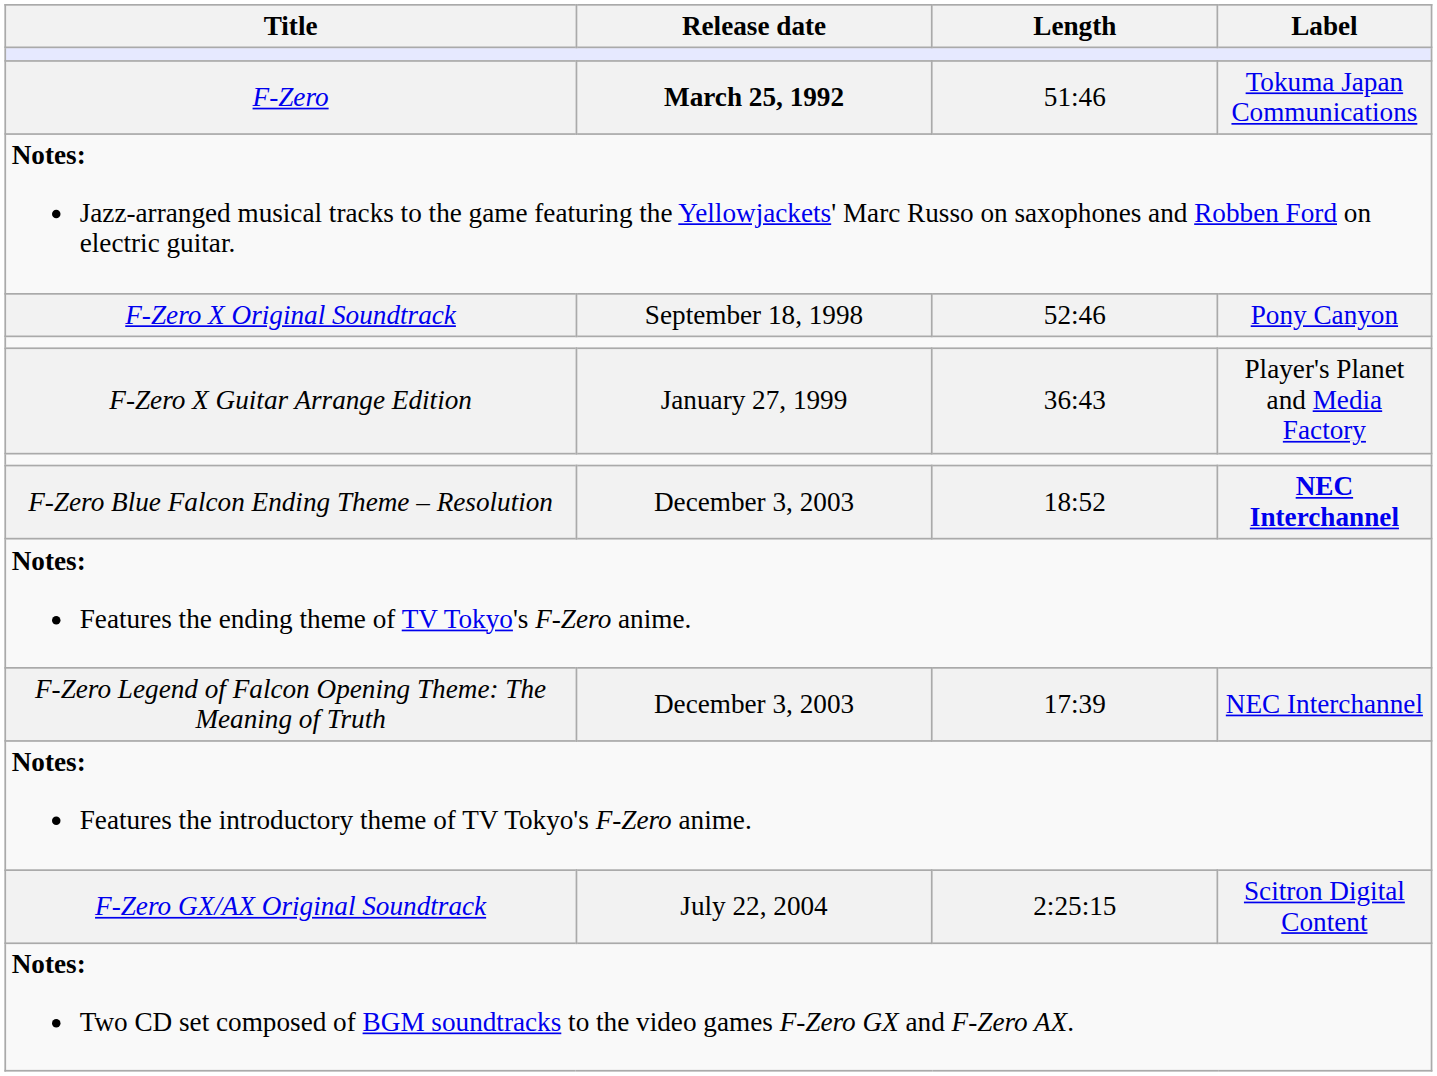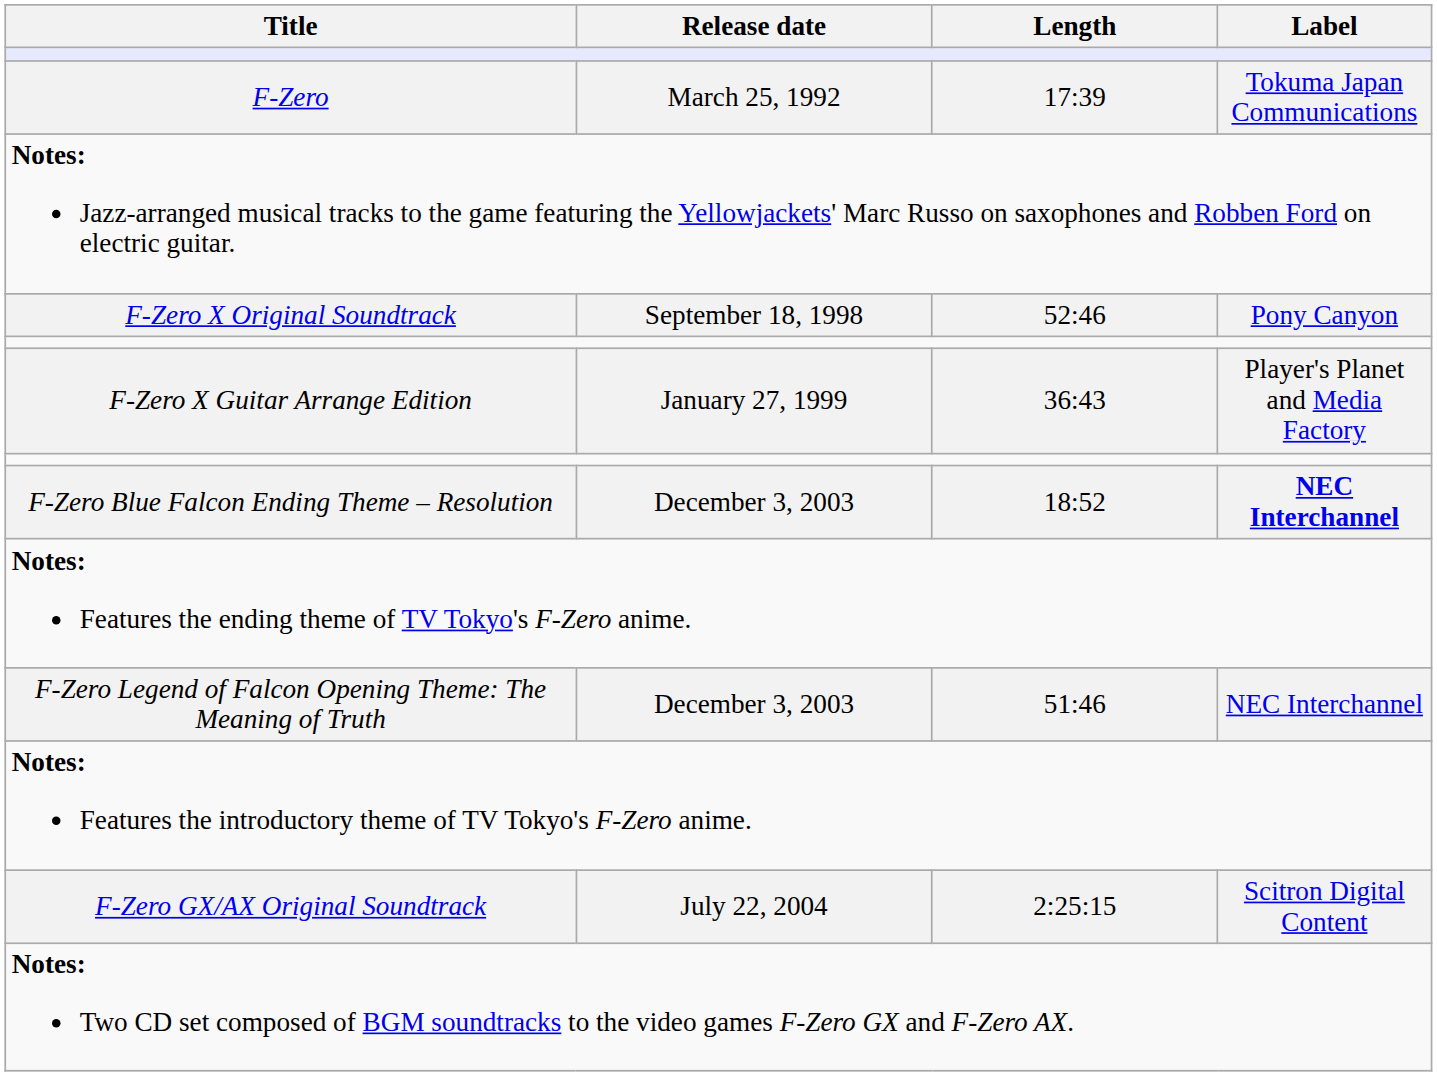F-Zero | Release date: bold -> normal
F-Zero | Length: 51:46 -> 17:39
F-Zero Legend of Falcon Opening Theme: The Meaning of Truth | Length: 17:39 -> 51:46
